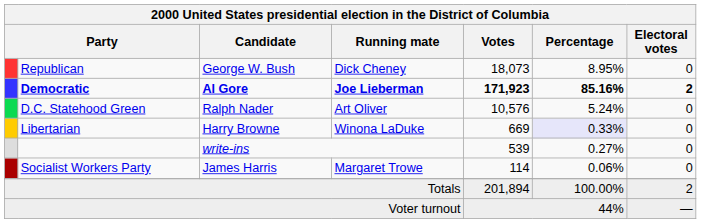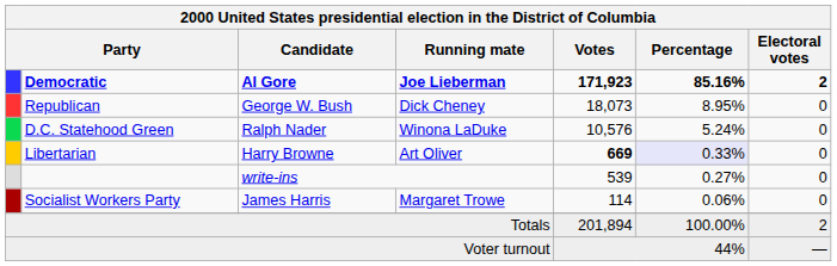rows swapped: Democratic <-> Republican
D.C. Statehood Green | Running mate: Art Oliver -> Winona LaDuke
Libertarian | Running mate: Winona LaDuke -> Art Oliver
Libertarian | Votes: normal -> bold
